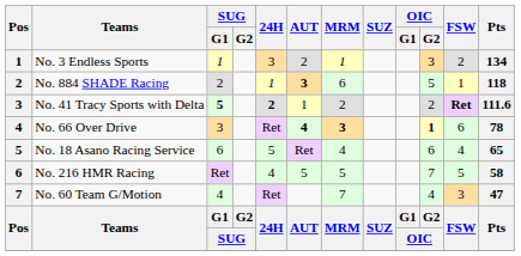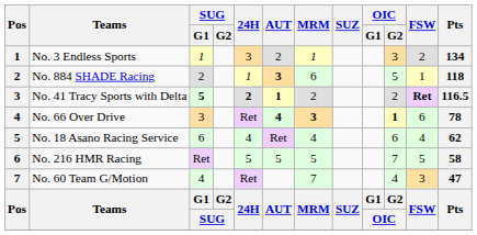No. 41 Tracy Sports with Delta | AUT: normal -> bold
No. 41 Tracy Sports with Delta | Pts: 111.6 -> 116.5
No. 18 Asano Racing Service | 24H: 5 -> 4
No. 18 Asano Racing Service | Pts: 65 -> 62
No. 216 HMR Racing | 24H: 4 -> 5
